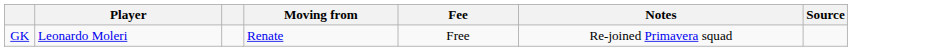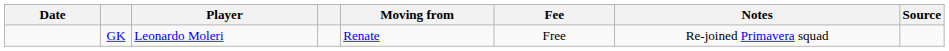+ column: Date
